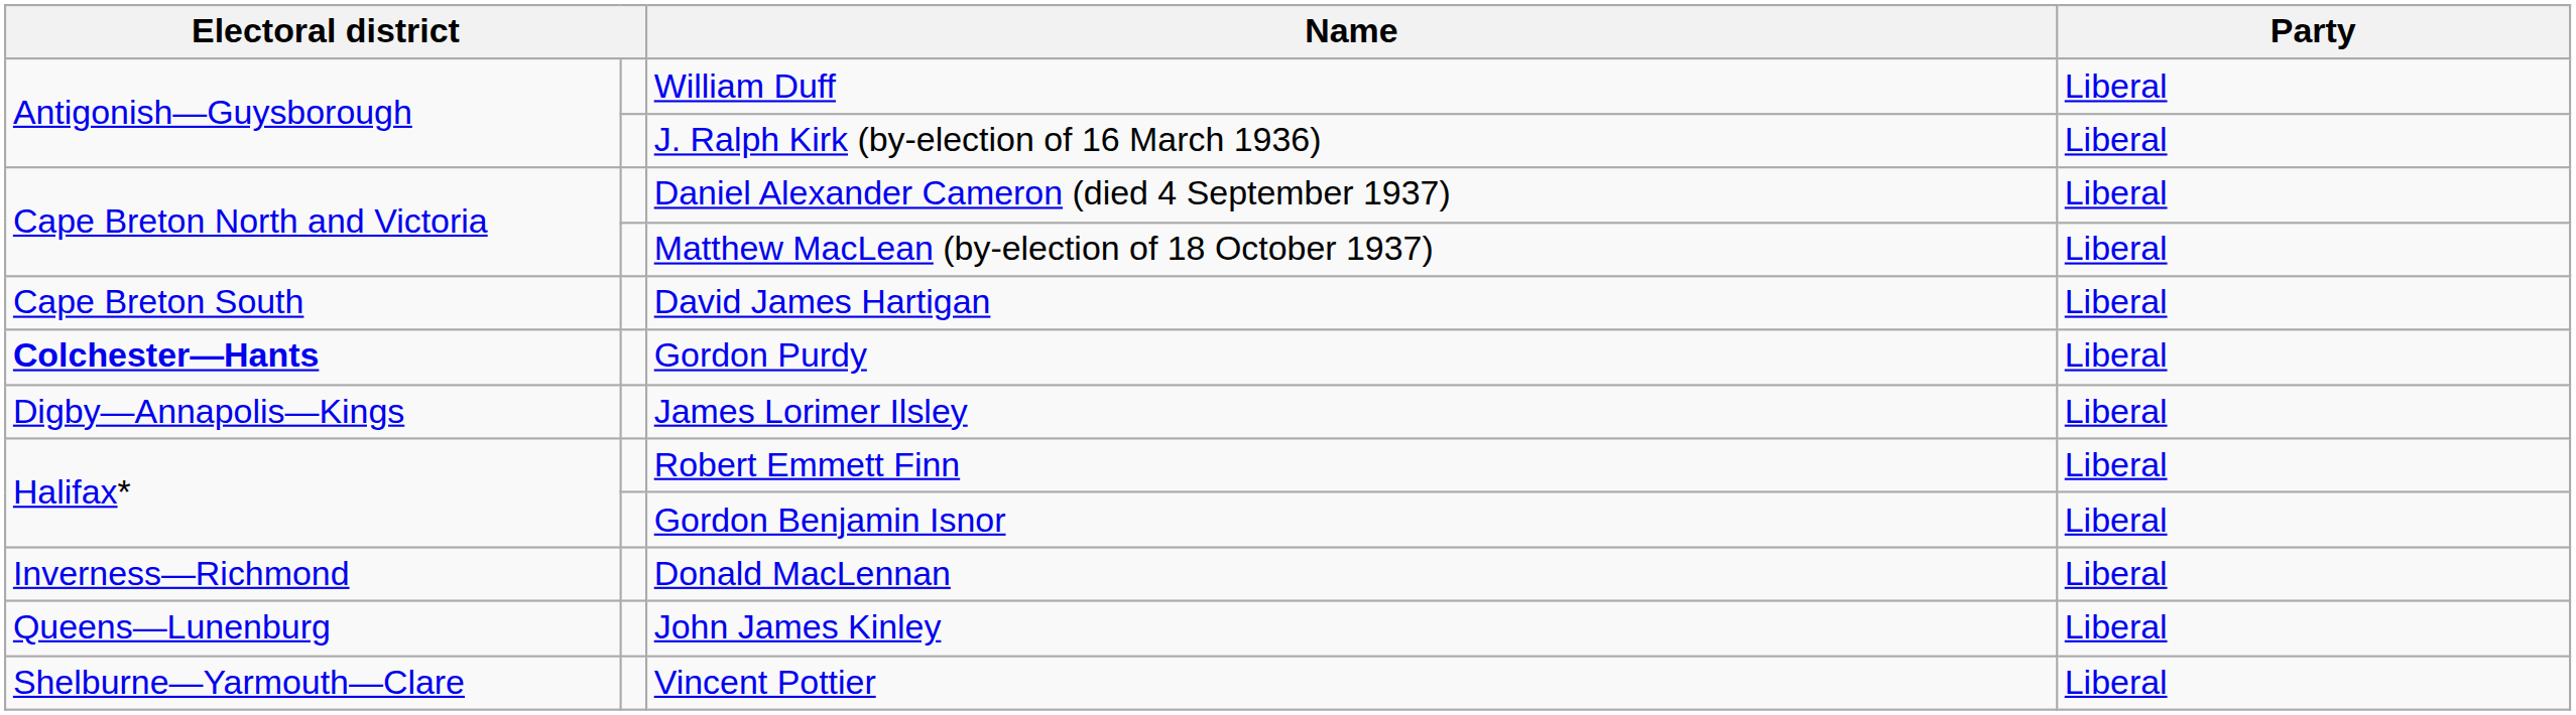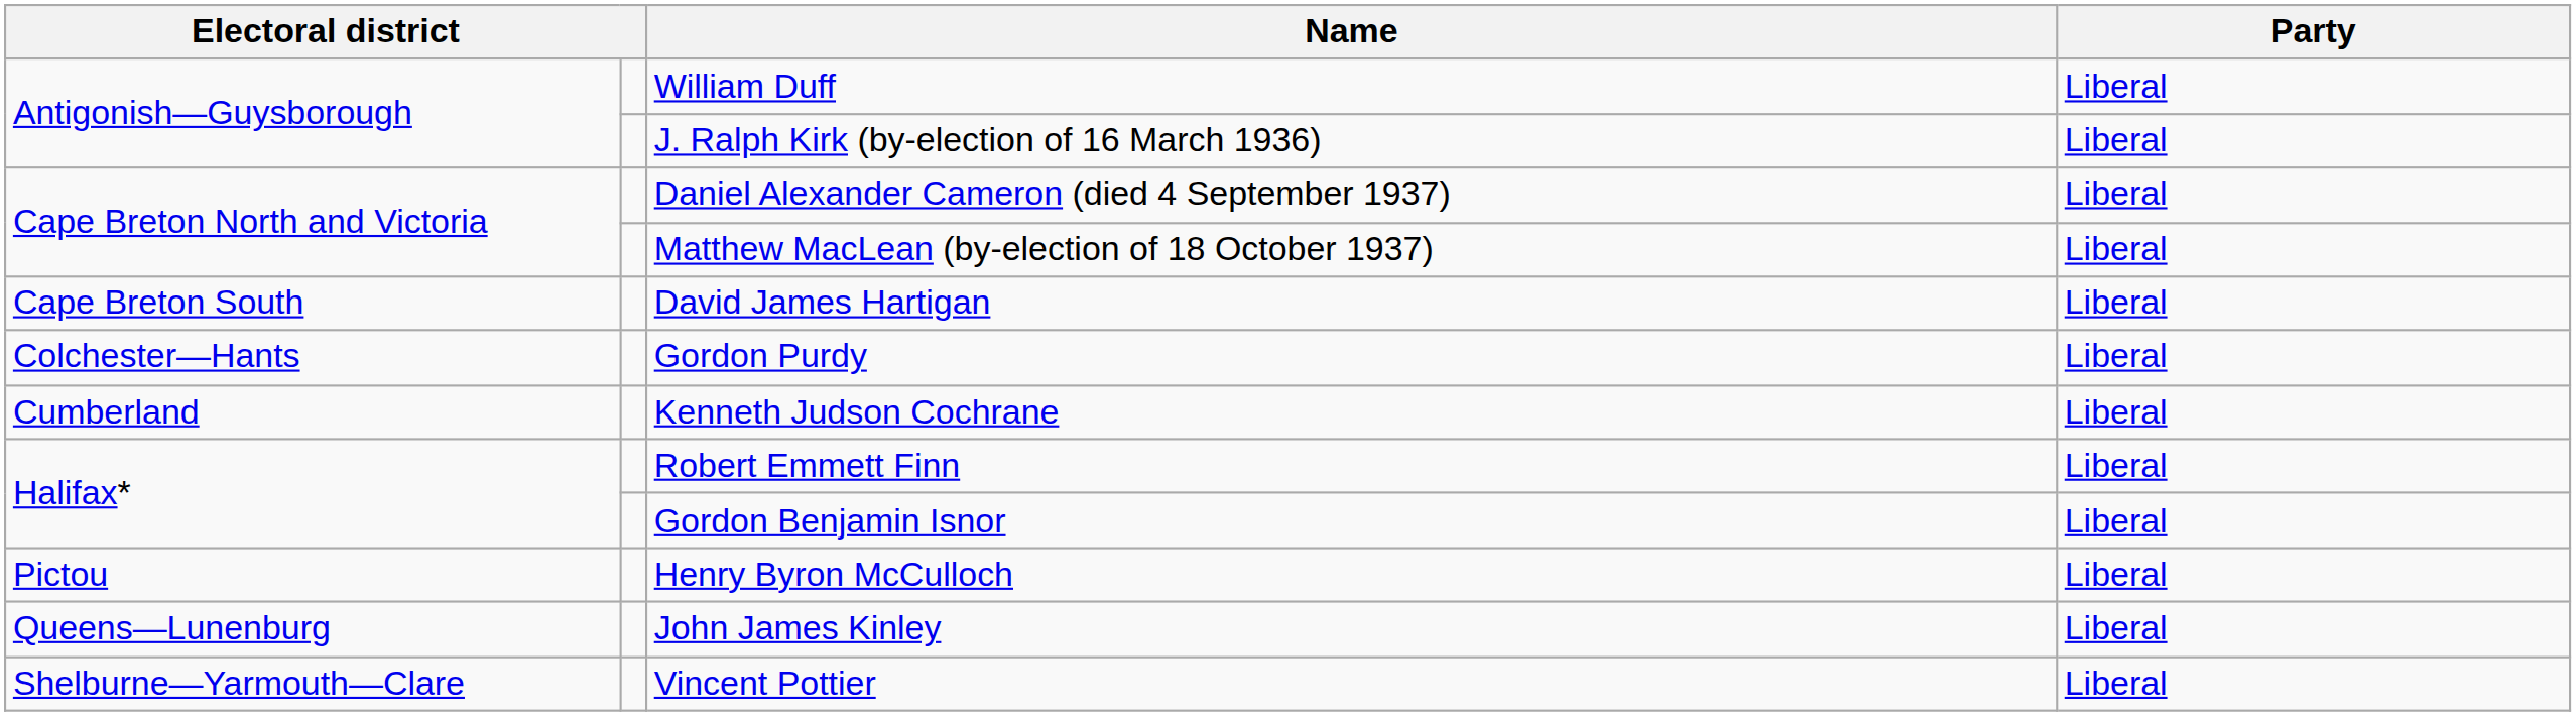Gordon Purdy | column 1: bold -> normal
+ row: Cumberland | Kenneth Judson Cochrane | Liberal
- row: Digby—Annapolis—Kings | James Lorimer Ilsley | Liberal
- row: Inverness—Richmond | Donald MacLennan | Liberal
+ row: Pictou | Henry Byron McCulloch | Liberal
